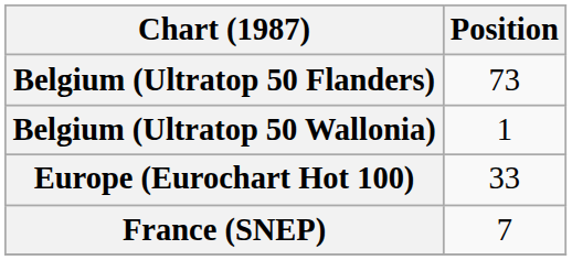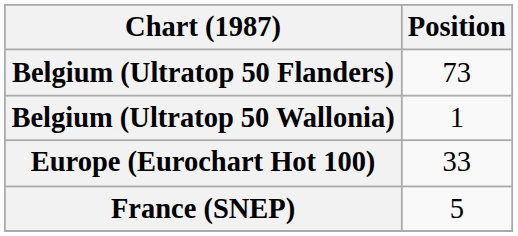France (SNEP) | Position: 7 -> 5
